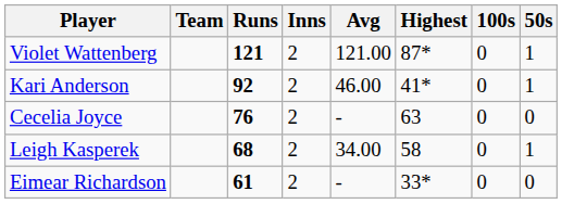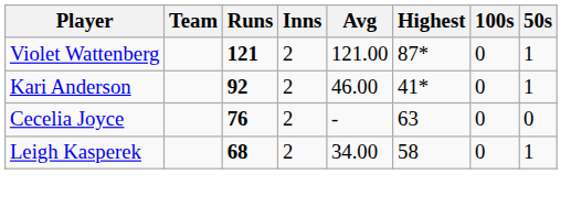- row: Eimear Richardson | 61 | 2 | - | 33* | 0 | 0
